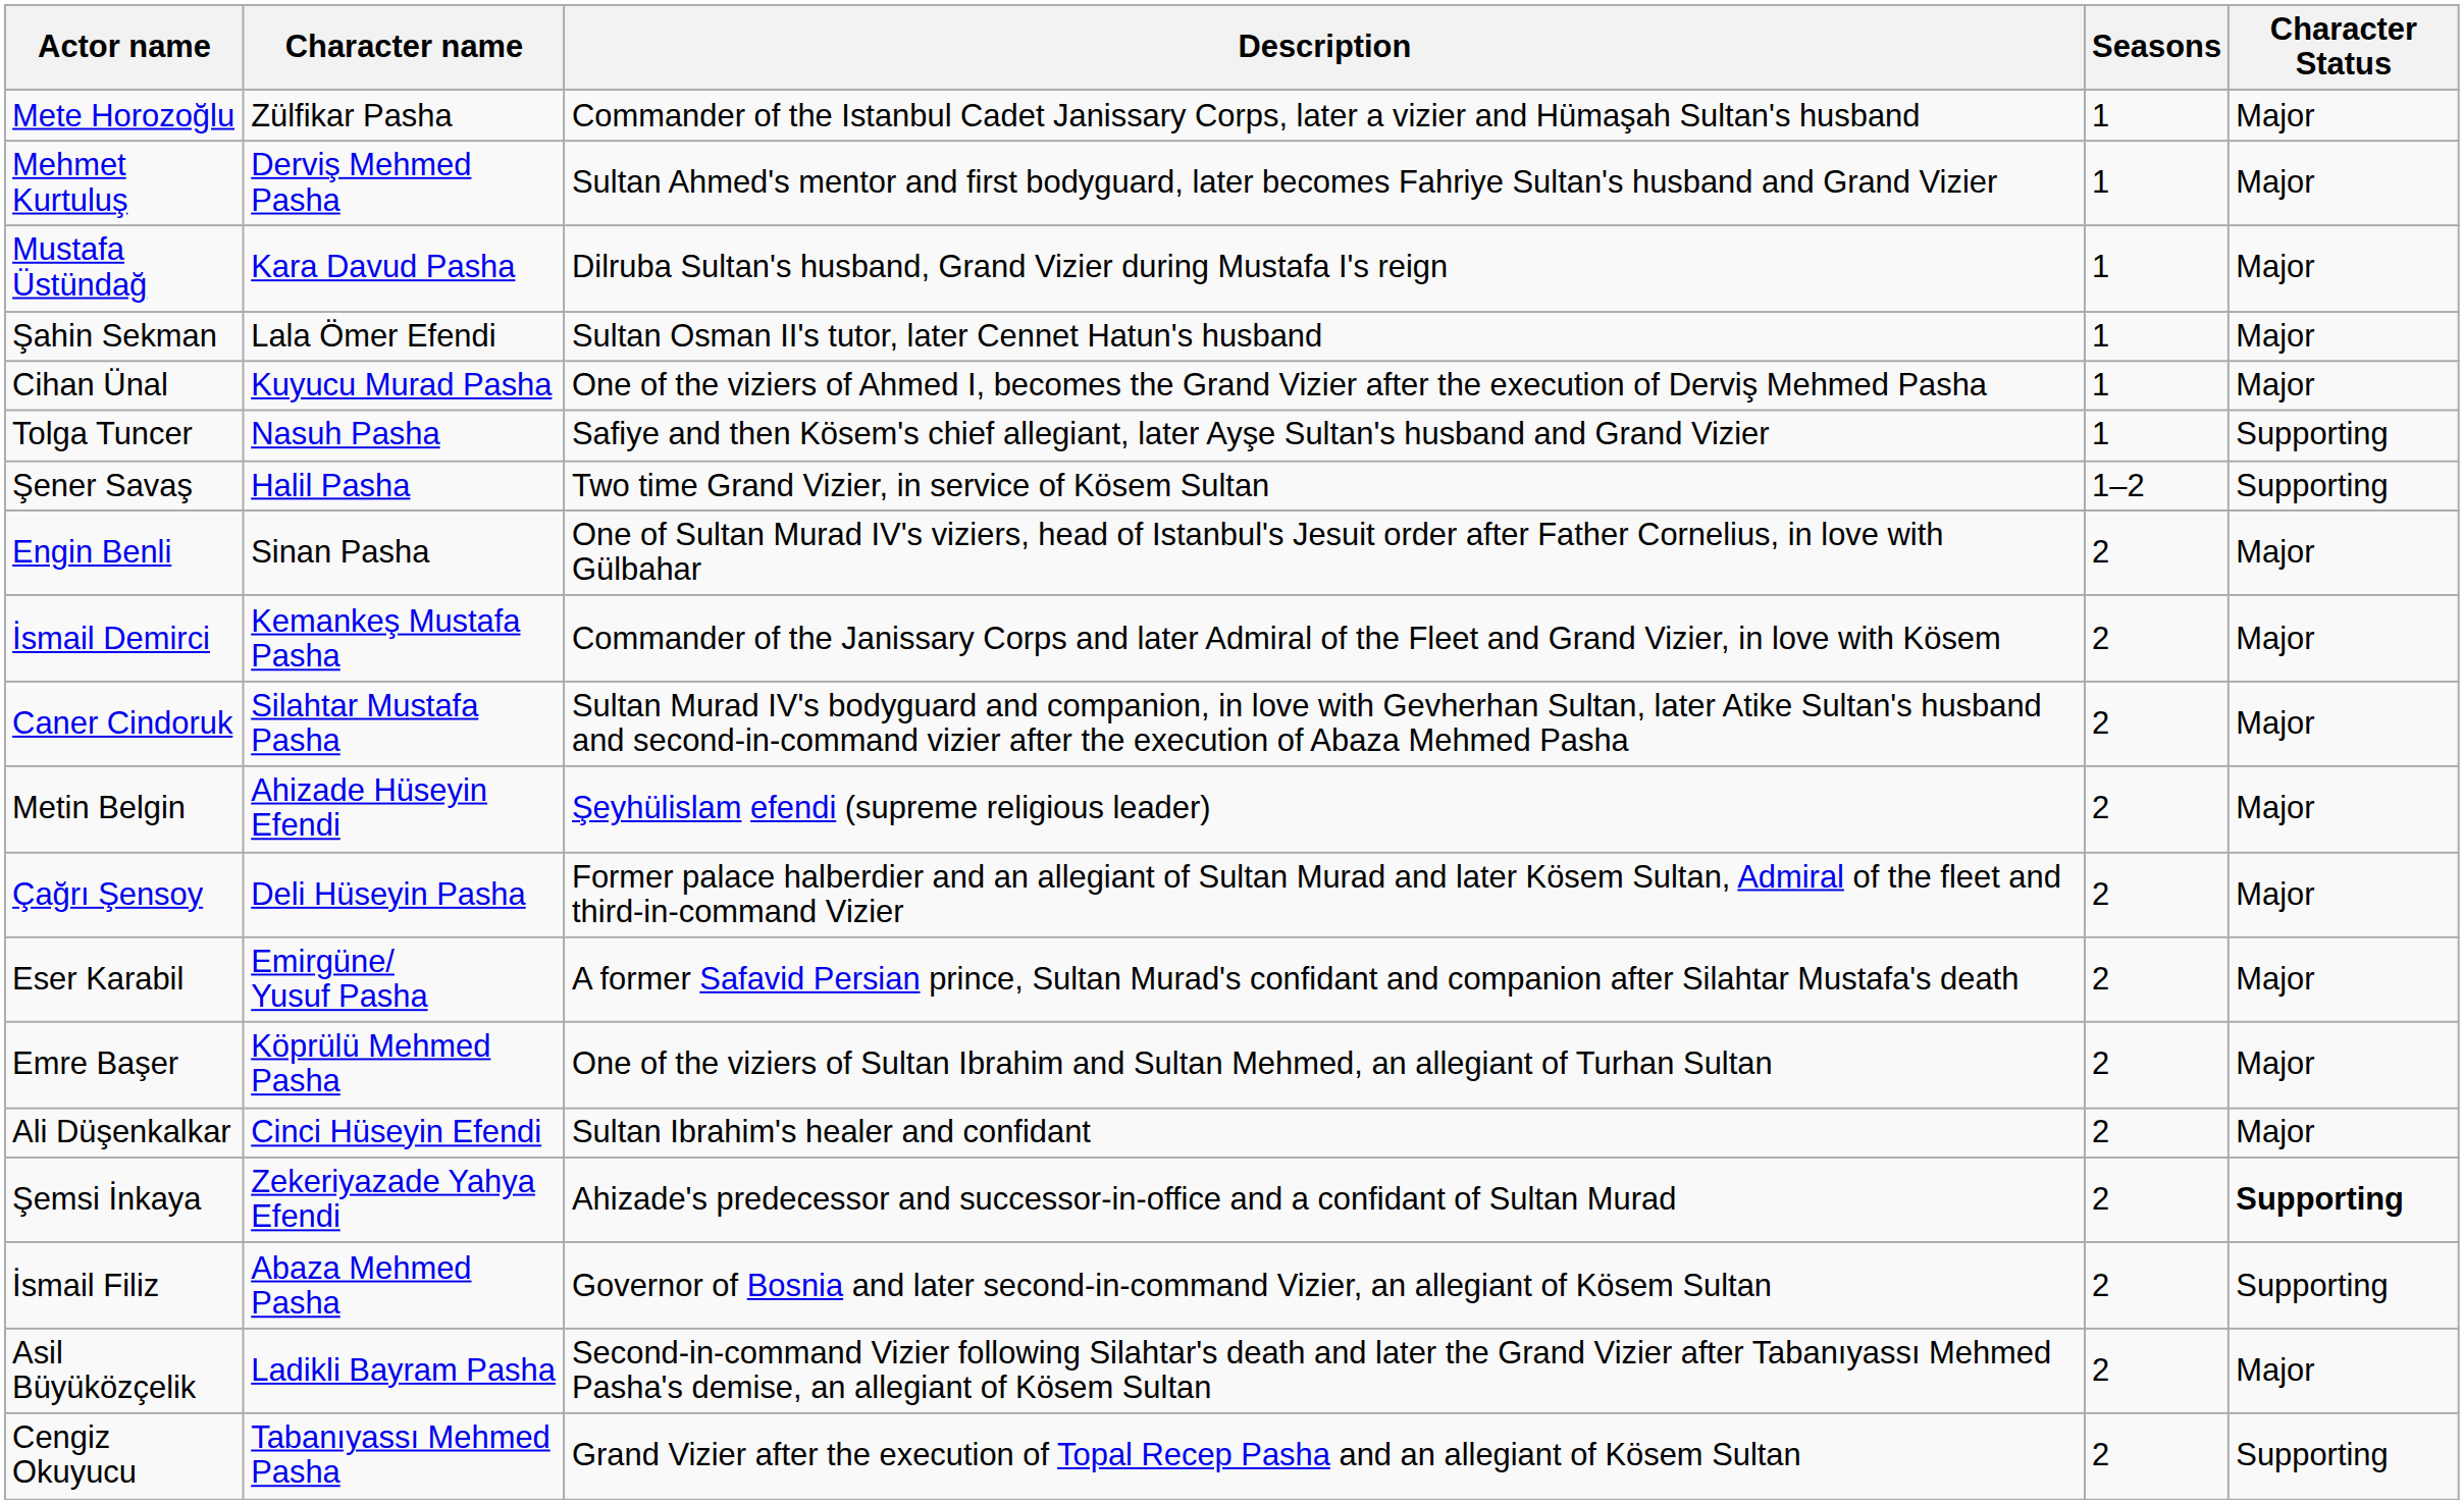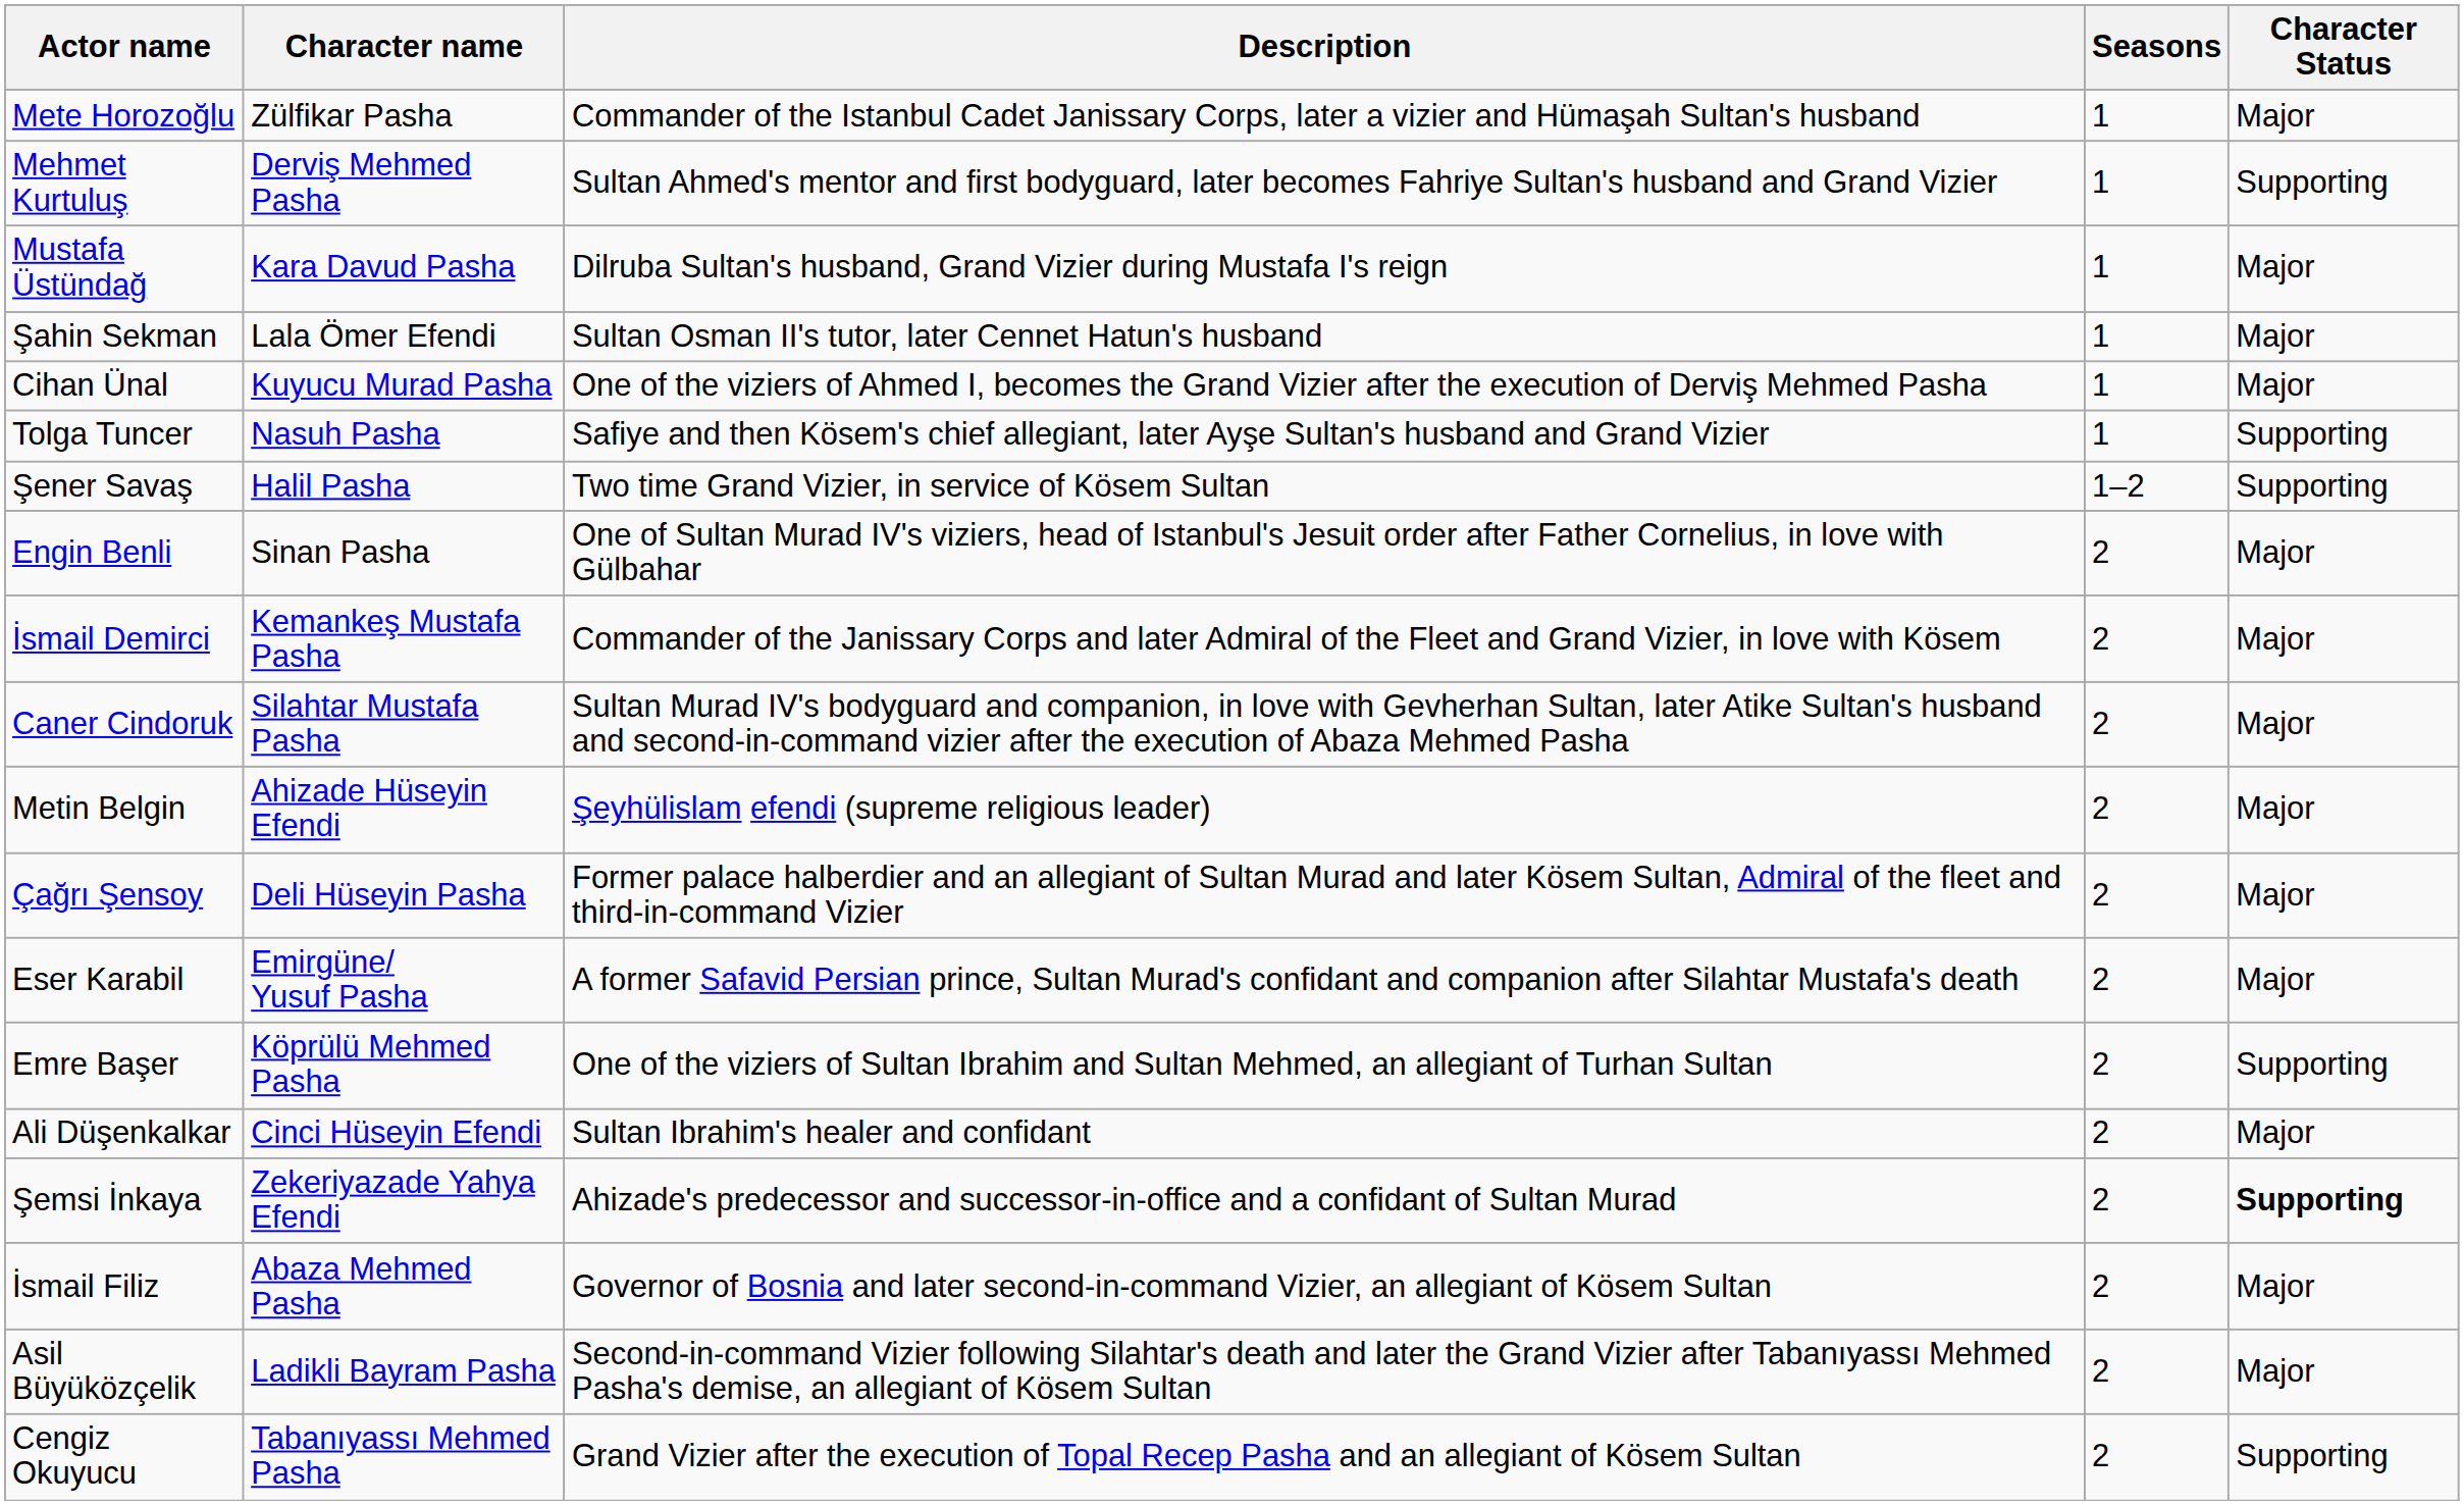Mehmet Kurtuluş | Character Status: Major -> Supporting
Emre Başer | Character Status: Major -> Supporting
İsmail Filiz | Character Status: Supporting -> Major
